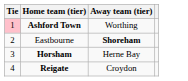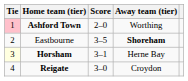+ column: Score | 2–0 | 3–5 | 3–1 | 3–0
Horsham | Tie: no background -> lightyellow background
